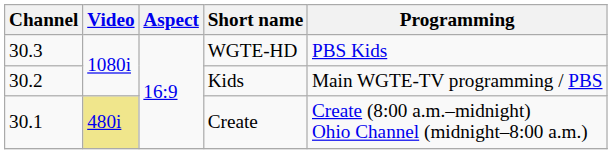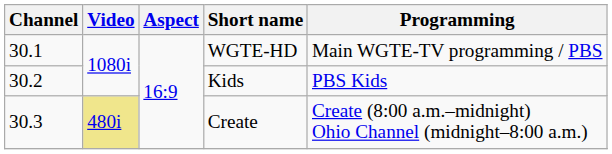WGTE-HD | Channel: 30.3 -> 30.1
WGTE-HD | Programming: PBS Kids -> Main WGTE-TV programming / PBS
Kids | Programming: Main WGTE-TV programming / PBS -> PBS Kids
Create | Channel: 30.1 -> 30.3
